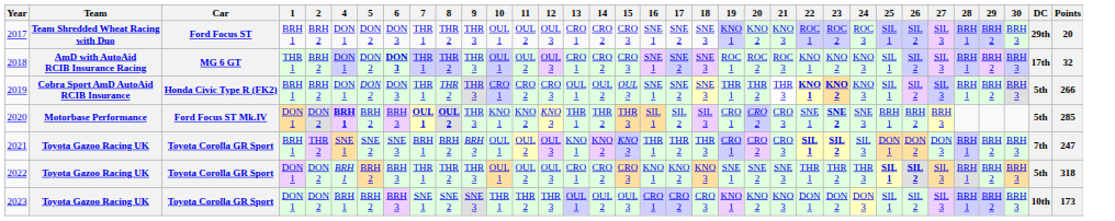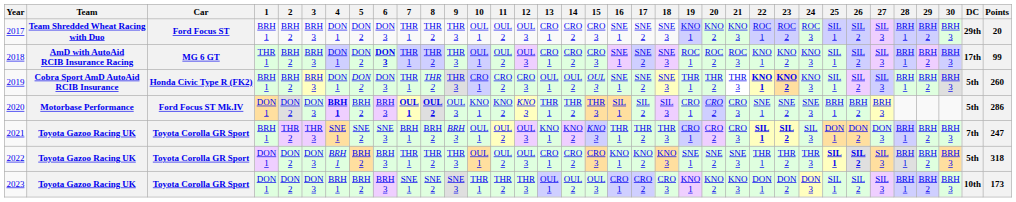+ column: 3 | BRH 3 | BRH 3 | BRH 3 | DON 3 | THR 3 | DON 3 | DON 3
2018 | Points: 32 -> 99
2019 | Points: 266 -> 260
2020 | 9: THR 3 -> OUL 3
2020 | 23: bold -> normal
2020 | Points: 285 -> 286
